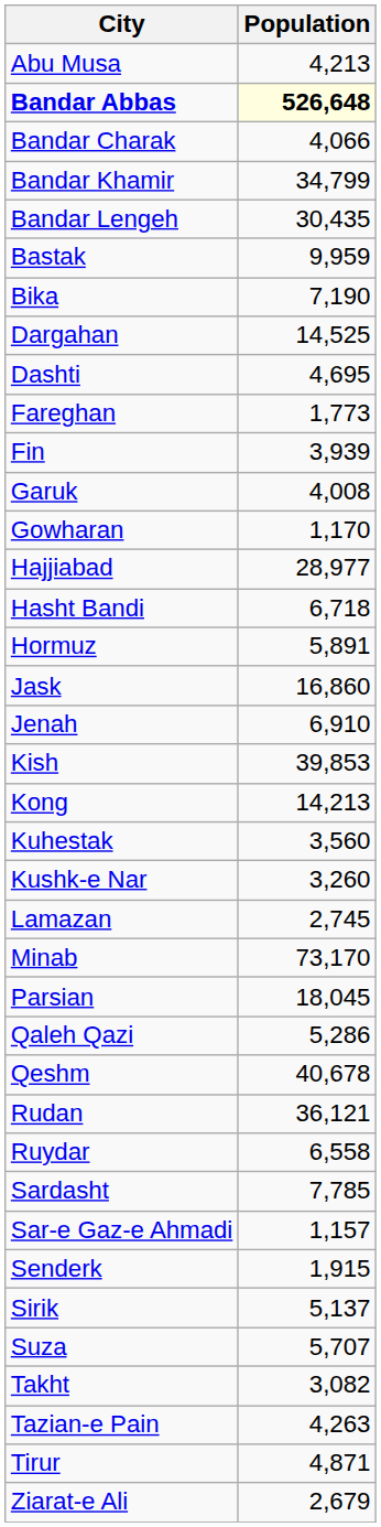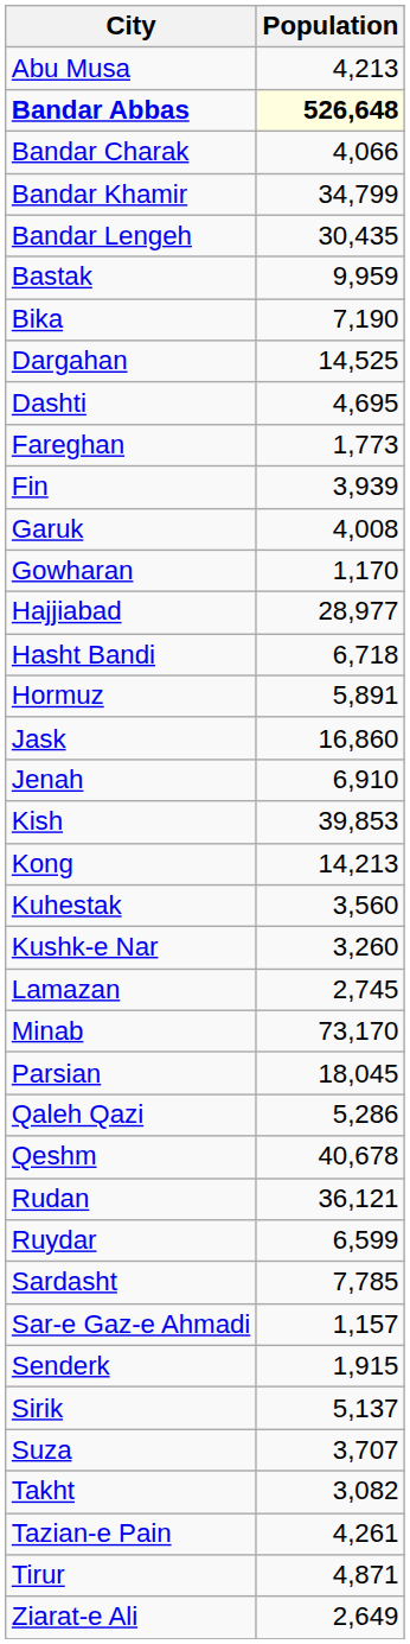Ruydar | Population: 6,558 -> 6,599
Suza | Population: 5,707 -> 3,707
Tazian-e Pain | Population: 4,263 -> 4,261
Ziarat-e Ali | Population: 2,679 -> 2,649
